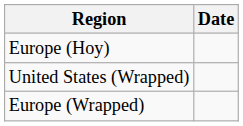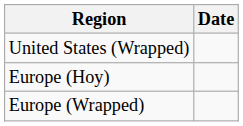rows swapped: United States (Wrapped) <-> Europe (Hoy)
